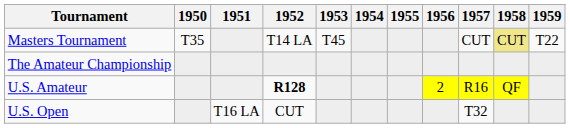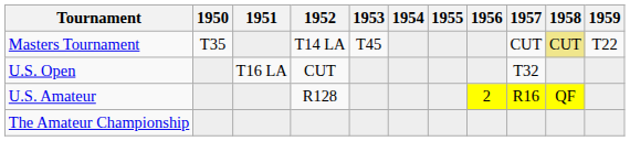rows swapped: U.S. Open <-> The Amateur Championship
U.S. Amateur | 1952: bold -> normal
